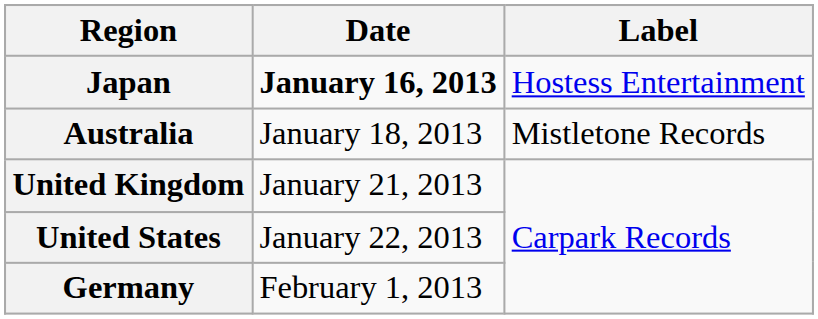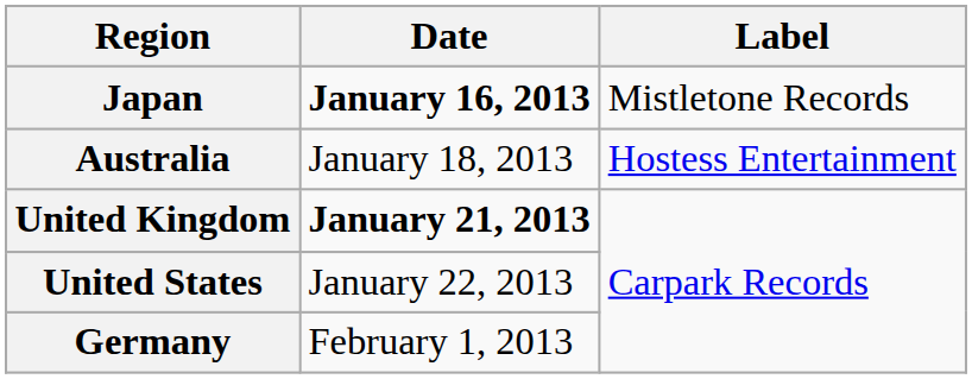Japan | Label: Hostess Entertainment -> Mistletone Records
Australia | Label: Mistletone Records -> Hostess Entertainment
United Kingdom | Date: normal -> bold
